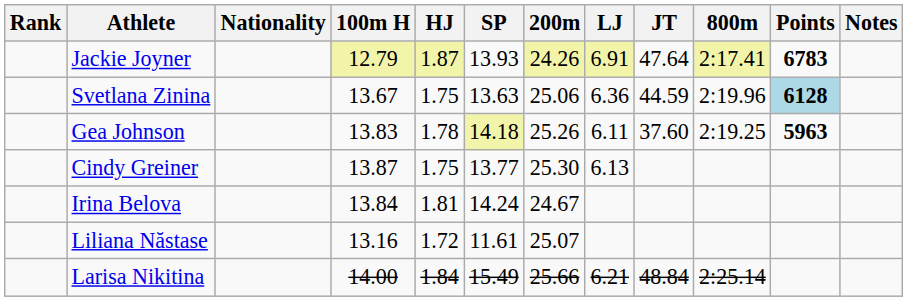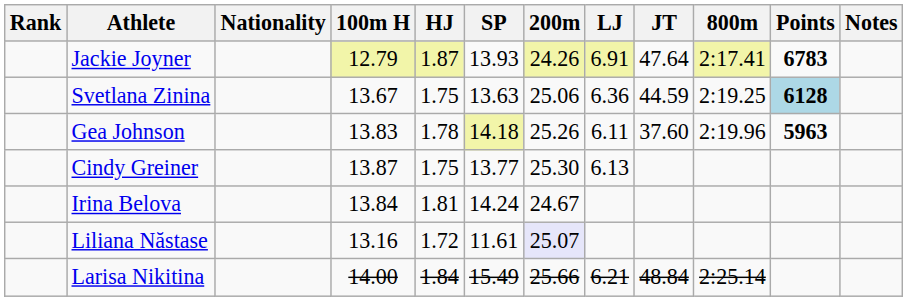Svetlana Zinina | 800m: 2:19.96 -> 2:19.25
Gea Johnson | 800m: 2:19.25 -> 2:19.96
Liliana Năstase | 200m: no background -> lavender background
